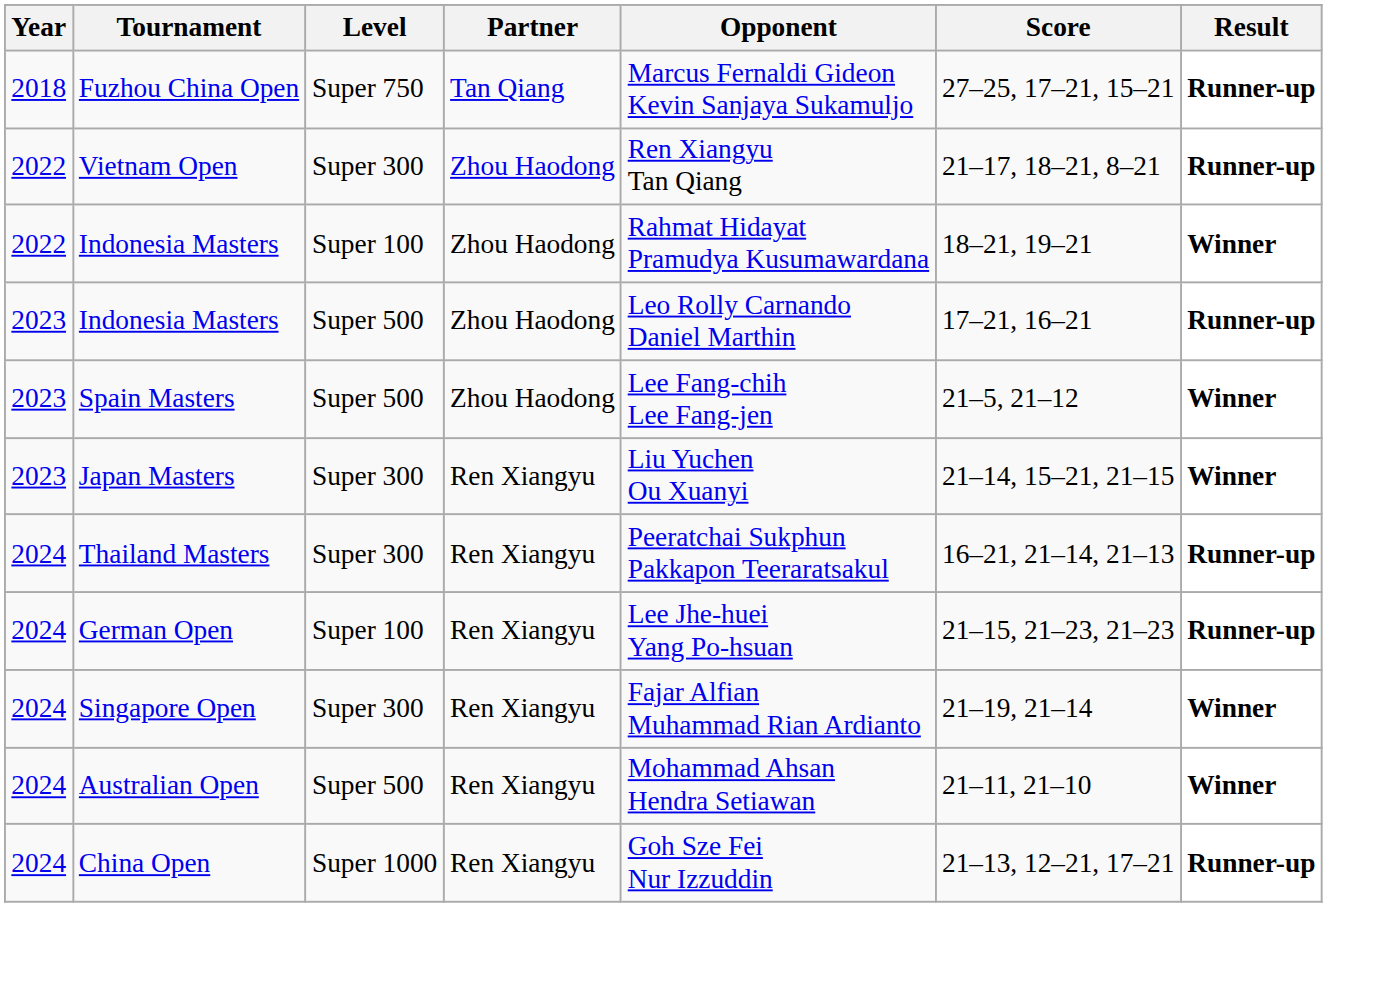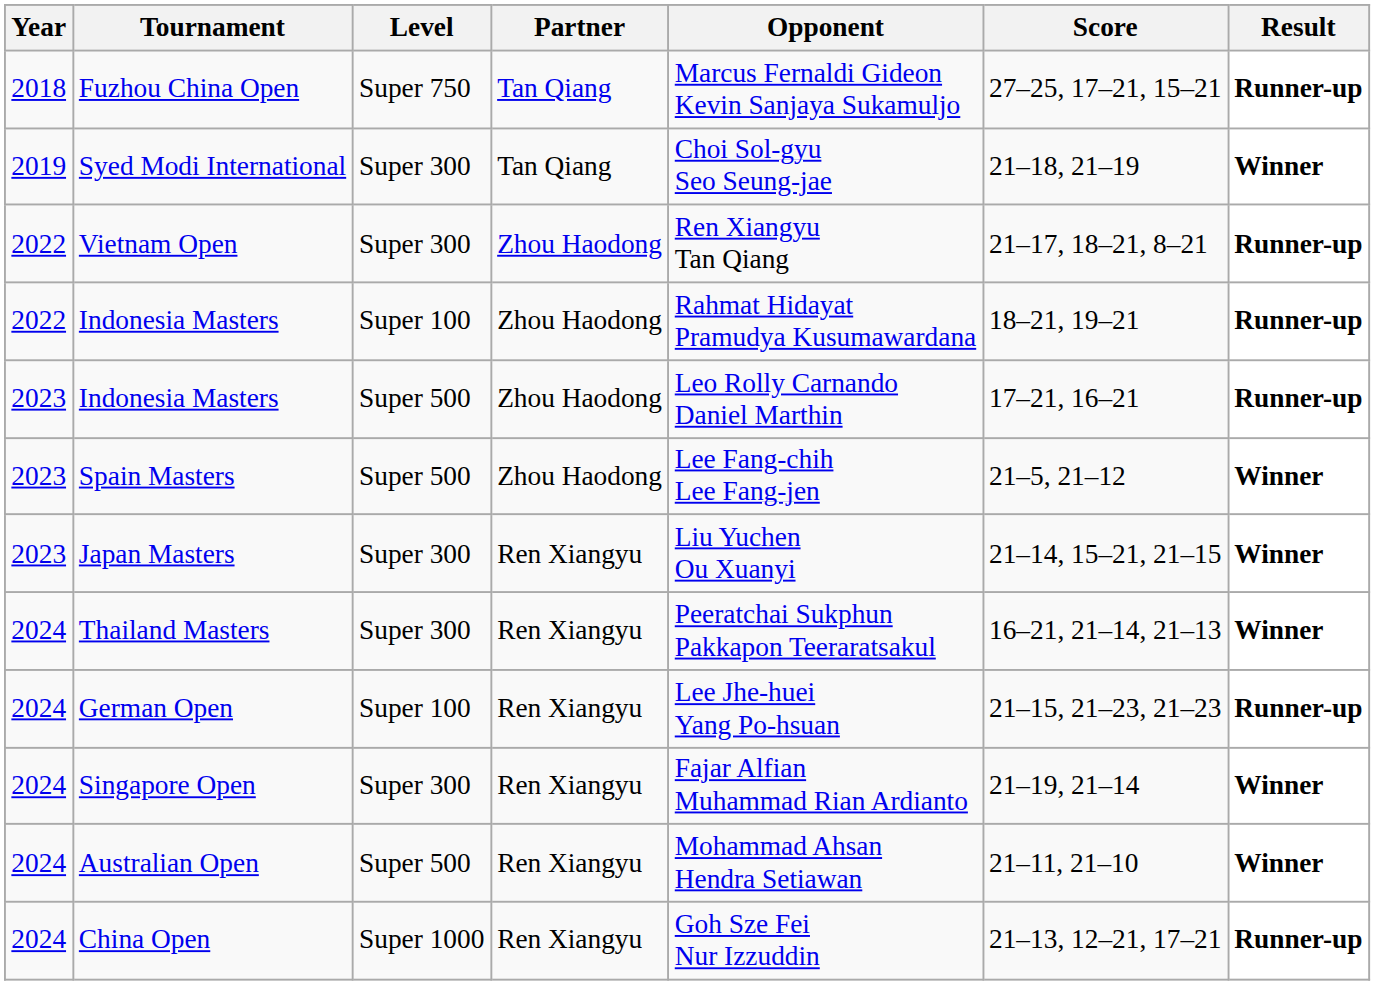+ row: 2019 | Syed Modi International | Super 300 | Tan Qiang | Choi Sol-gyu Seo Seung-jae | 21–18, 21–19 | Winner
2022 / Indonesia Masters | Result: Winner -> Runner-up
Thailand Masters | Result: Runner-up -> Winner
